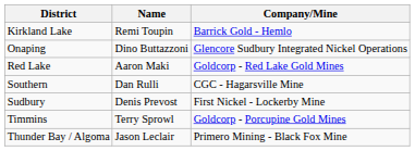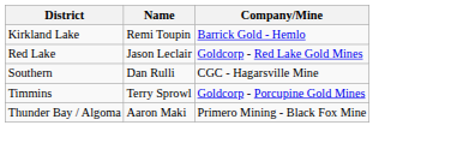- row: Onaping | Dino Buttazzoni | Glencore Sudbury Integrated Nickel Operations
Red Lake | Name: Aaron Maki -> Jason Leclair
- row: Sudbury | Denis Prevost | First Nickel - Lockerby Mine
Thunder Bay / Algoma | Name: Jason Leclair -> Aaron Maki
